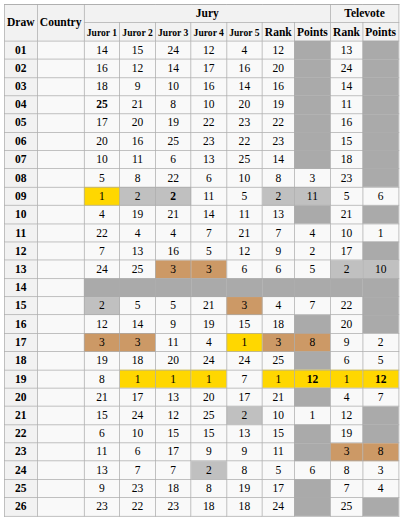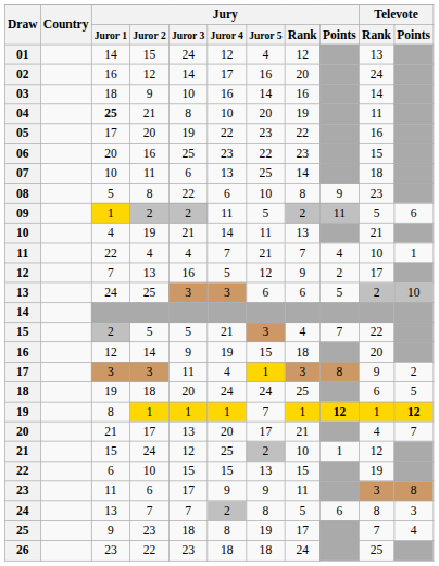08 | Jury / Points: 3 -> 9
09 | Jury / Juror 3: bold -> normal
